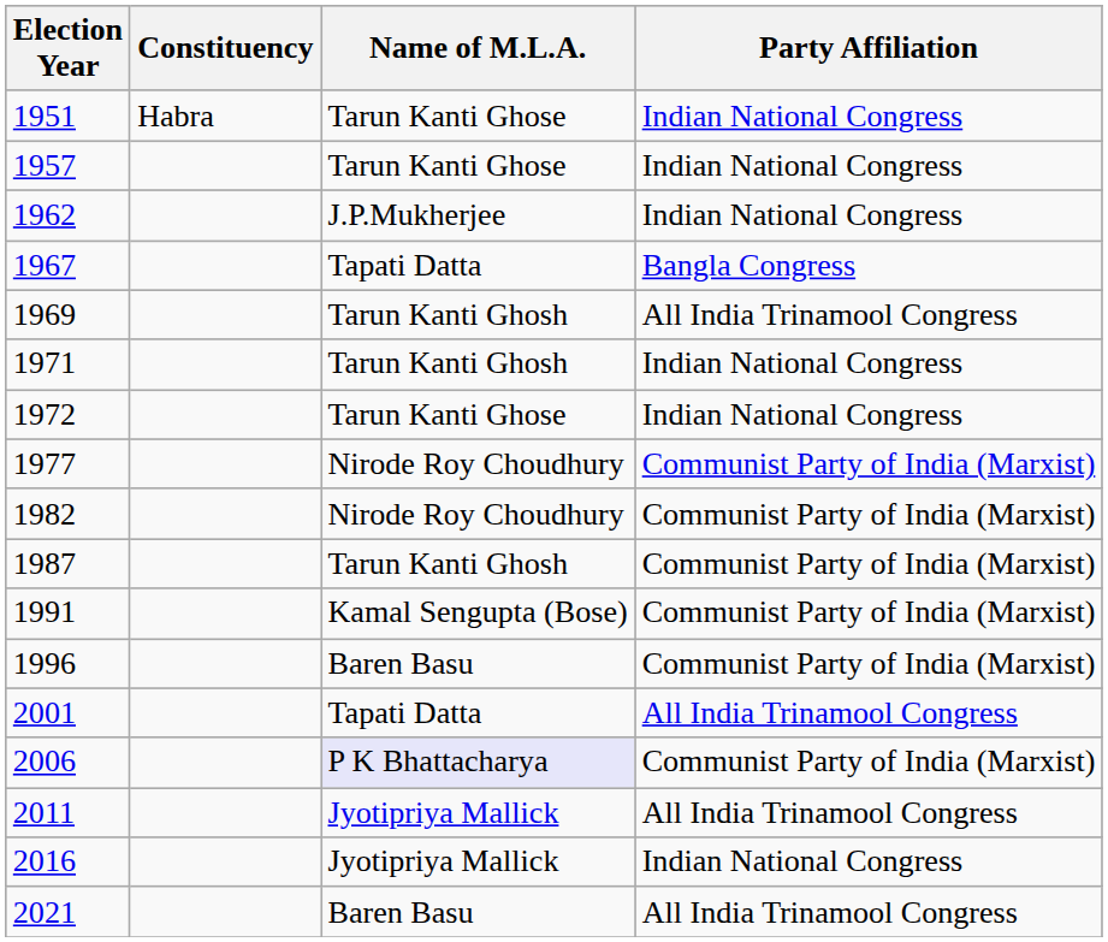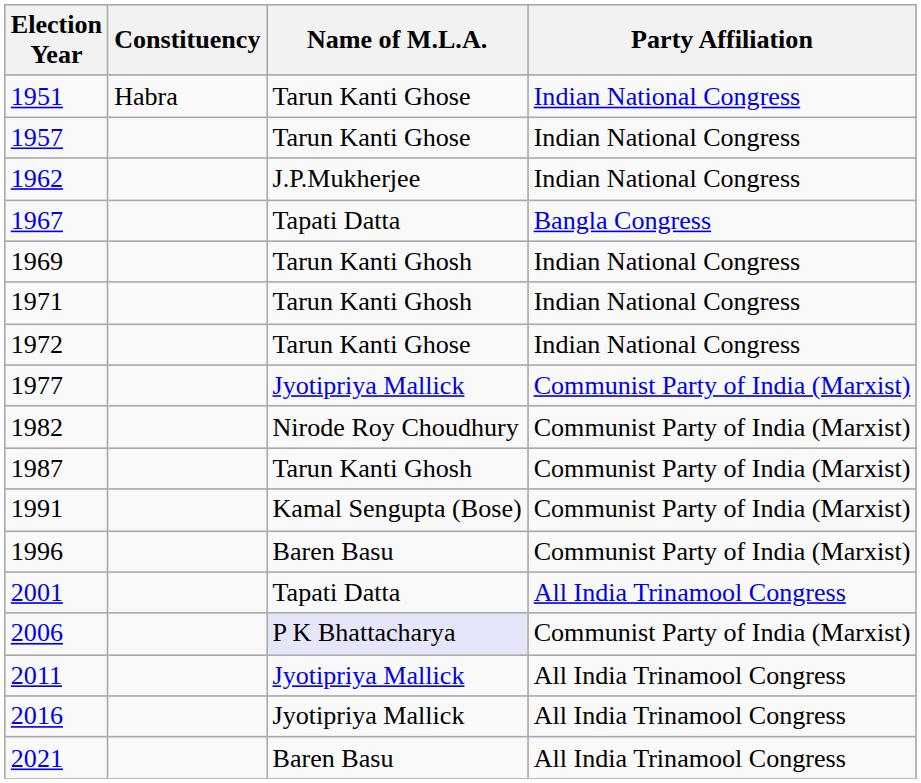1969 | Party Affiliation: All India Trinamool Congress -> Indian National Congress
1977 | Name of M.L.A.: Nirode Roy Choudhury -> Jyotipriya Mallick
2016 | Party Affiliation: Indian National Congress -> All India Trinamool Congress
